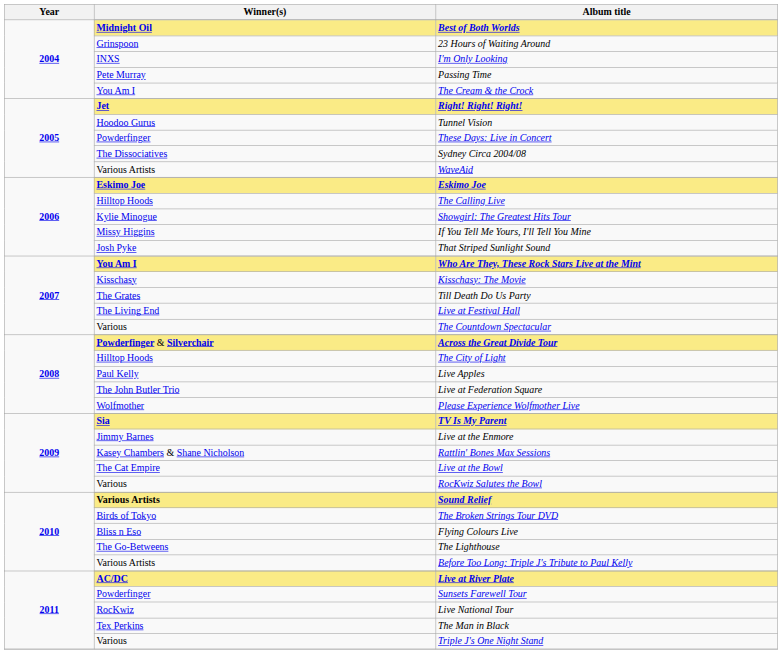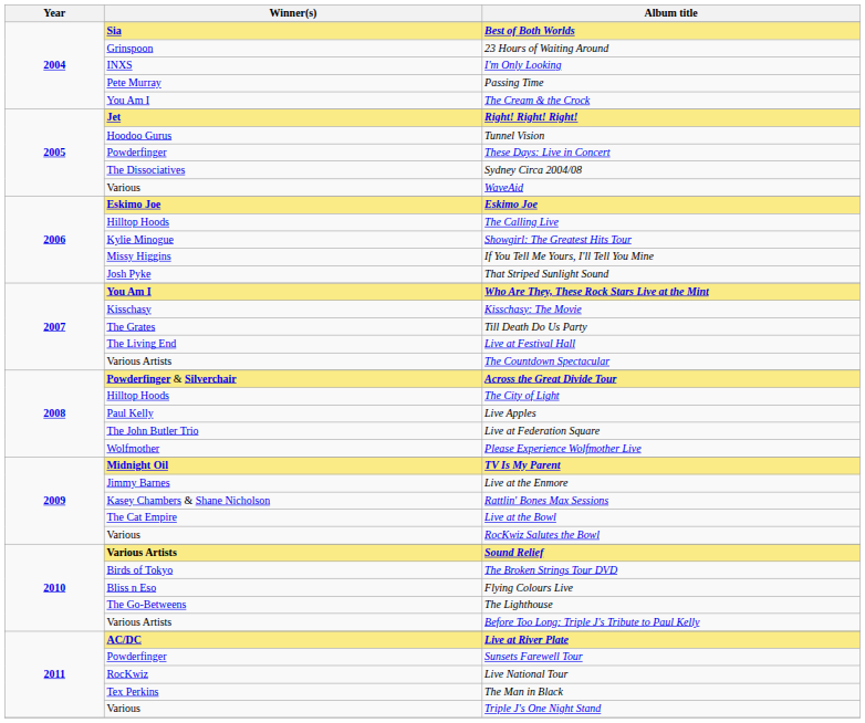Best of Both Worlds | Winner(s): Midnight Oil -> Sia
WaveAid | Winner(s): Various Artists -> Various
The Countdown Spectacular | Winner(s): Various -> Various Artists
TV Is My Parent | Winner(s): Sia -> Midnight Oil
